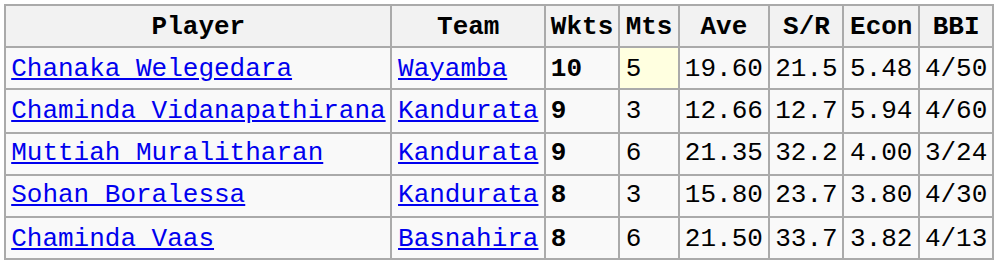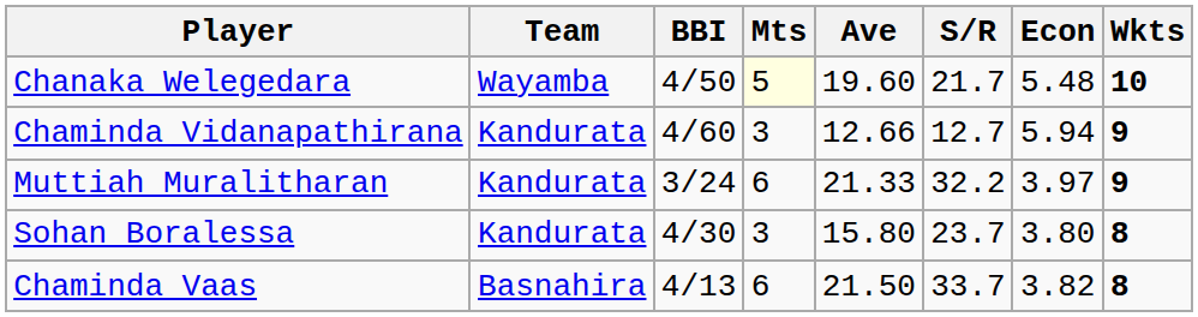columns swapped: Wkts <-> BBI
Chanaka Welegedara | S/R: 21.5 -> 21.7
Muttiah Muralitharan | Ave: 21.35 -> 21.33
Muttiah Muralitharan | Econ: 4.00 -> 3.97
